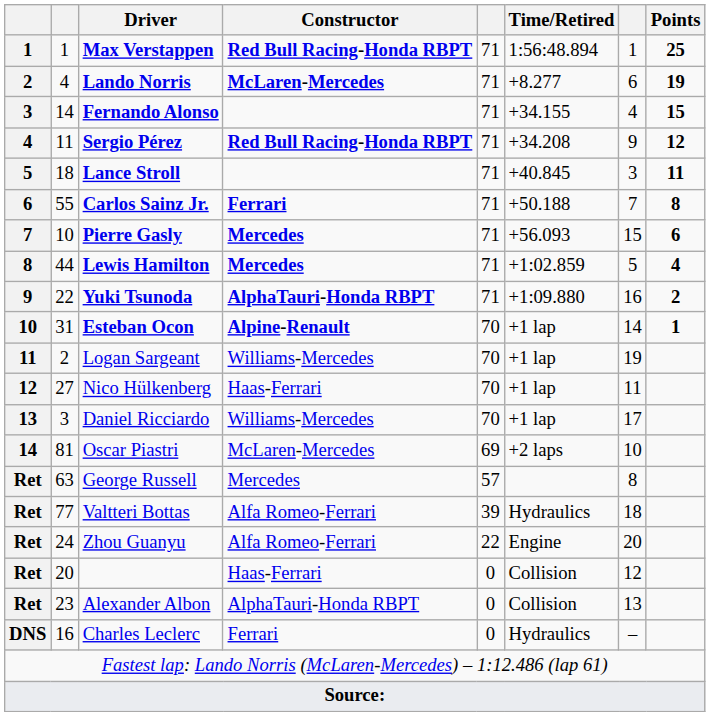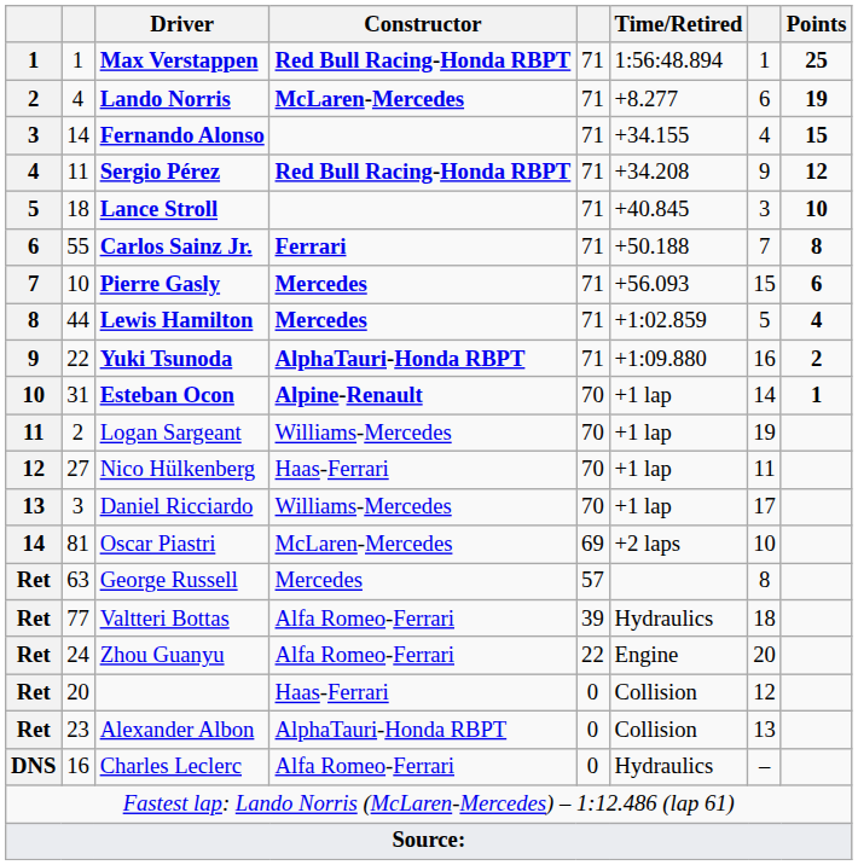Lance Stroll | Points: 11 -> 10
Charles Leclerc | Constructor: Ferrari -> Alfa Romeo-Ferrari
